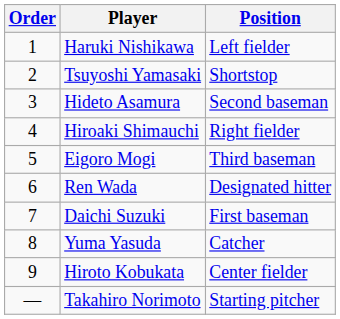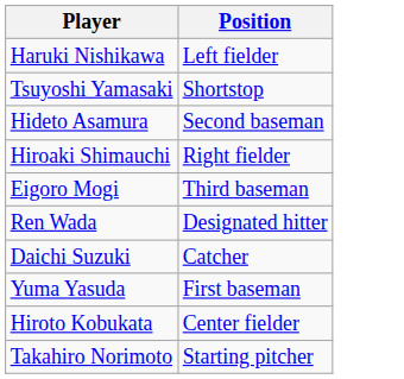- column: Order | 1 | 2 | 3 | 4 | 5 | 6 | 7 | 8 | 9 | —
Daichi Suzuki | Position: First baseman -> Catcher
Yuma Yasuda | Position: Catcher -> First baseman
